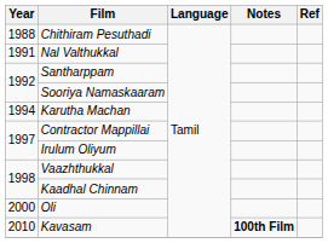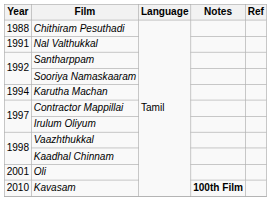Oli | Year: 2000 -> 2001
